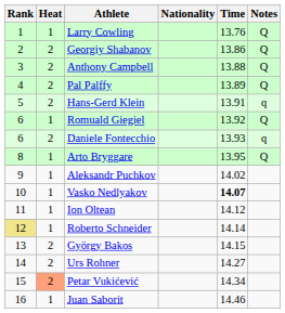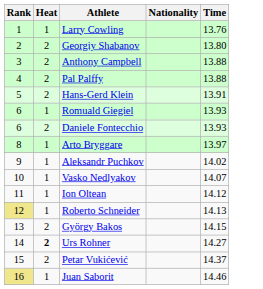- column: Notes | Q | Q | Q | Q | q | Q | q | Q
Georgiy Shabanov | Time: 13.86 -> 13.80
Pal Palffy | Time: 13.89 -> 13.88
Romuald Giegiel | Time: 13.92 -> 13.93
Arto Bryggare | Time: 13.95 -> 13.97
Vasko Nedlyakov | Time: bold -> normal
Roberto Schneider | Time: 14.14 -> 14.13
Urs Rohner | Heat: normal -> bold
Petar Vukićević | Heat: lightsalmon background -> no background
Petar Vukićević | Time: 14.34 -> 14.37
Juan Saborit | Rank: no background -> khaki background
